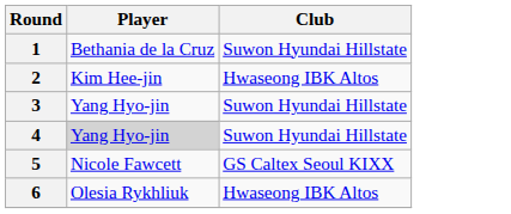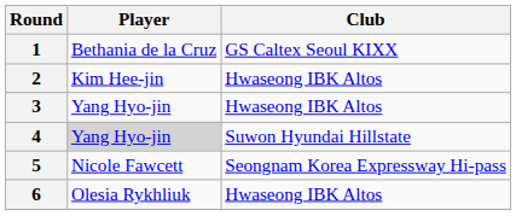1 | Club: Suwon Hyundai Hillstate -> GS Caltex Seoul KIXX
3 | Club: Suwon Hyundai Hillstate -> Hwaseong IBK Altos
5 | Club: GS Caltex Seoul KIXX -> Seongnam Korea Expressway Hi-pass
